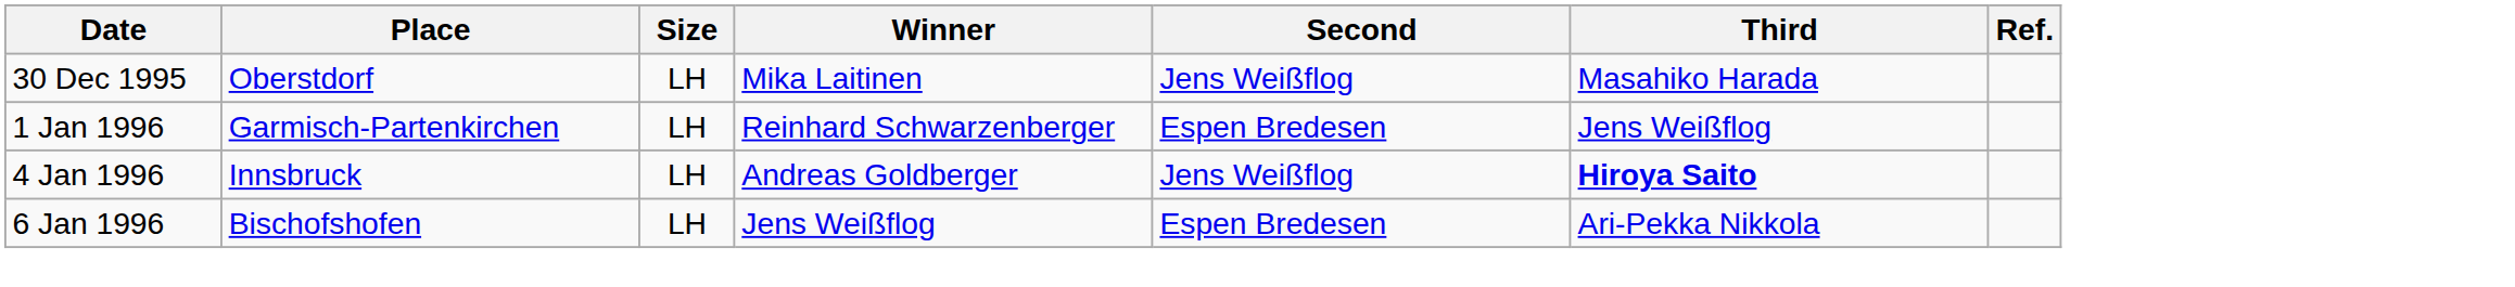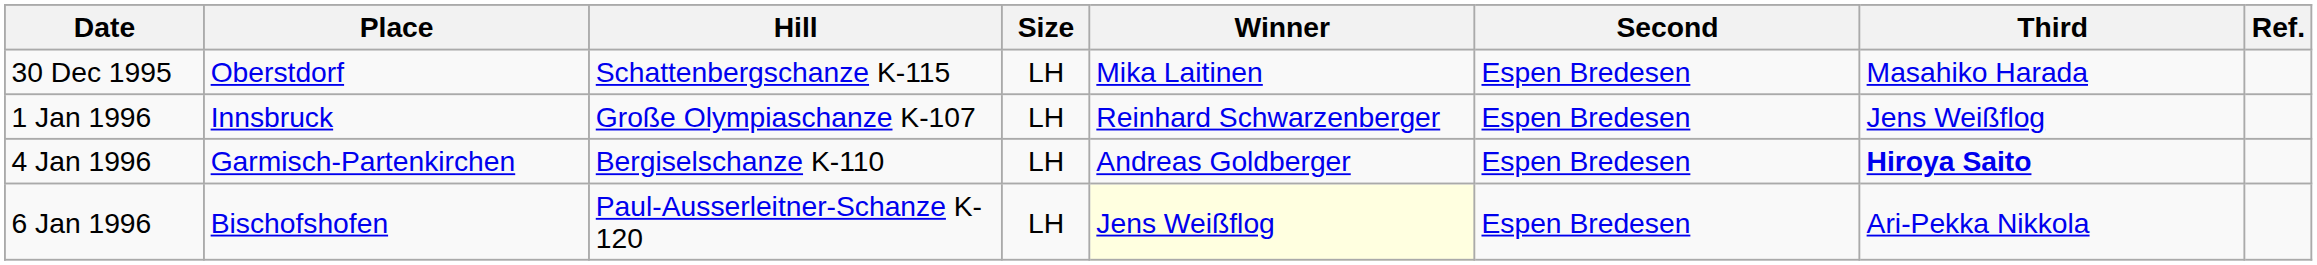+ column: Hill | Schattenbergschanze K-115 | Große Olympiaschanze K-107 | Bergiselschanze K-110 | Paul-Ausserleitner-Schanze K-120
30 Dec 1995 | Second: Jens Weißflog -> Espen Bredesen
1 Jan 1996 | Place: Garmisch-Partenkirchen -> Innsbruck
4 Jan 1996 | Place: Innsbruck -> Garmisch-Partenkirchen
4 Jan 1996 | Second: Jens Weißflog -> Espen Bredesen
6 Jan 1996 | Winner: no background -> lightyellow background
